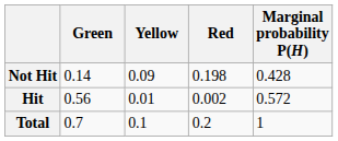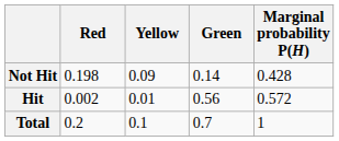columns swapped: Red <-> Green
